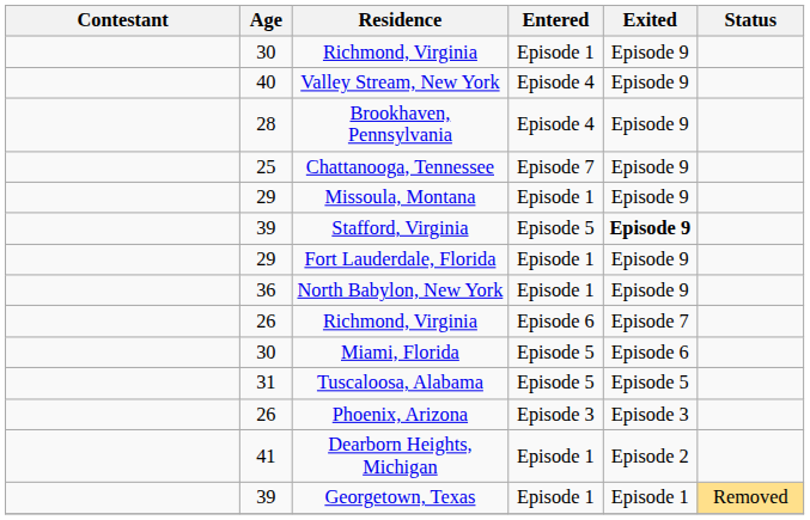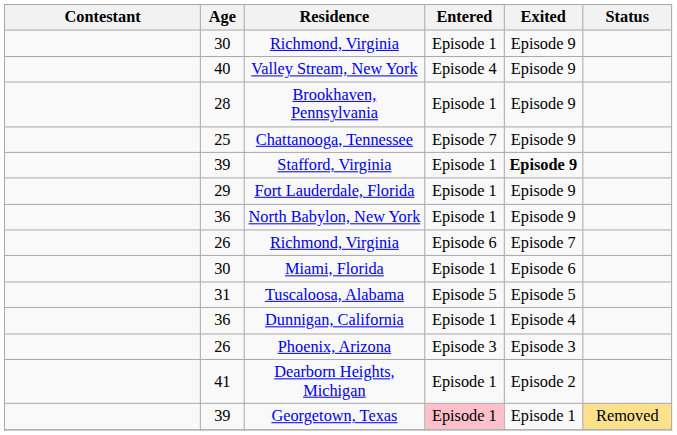Brookhaven, Pennsylvania | Entered: Episode 4 -> Episode 1
- row: 29 | Missoula, Montana | Episode 1 | Episode 9
Stafford, Virginia | Entered: Episode 5 -> Episode 1
Miami, Florida | Entered: Episode 5 -> Episode 1
+ row: 36 | Dunnigan, California | Episode 1 | Episode 4
Georgetown, Texas | Entered: no background -> pink background
